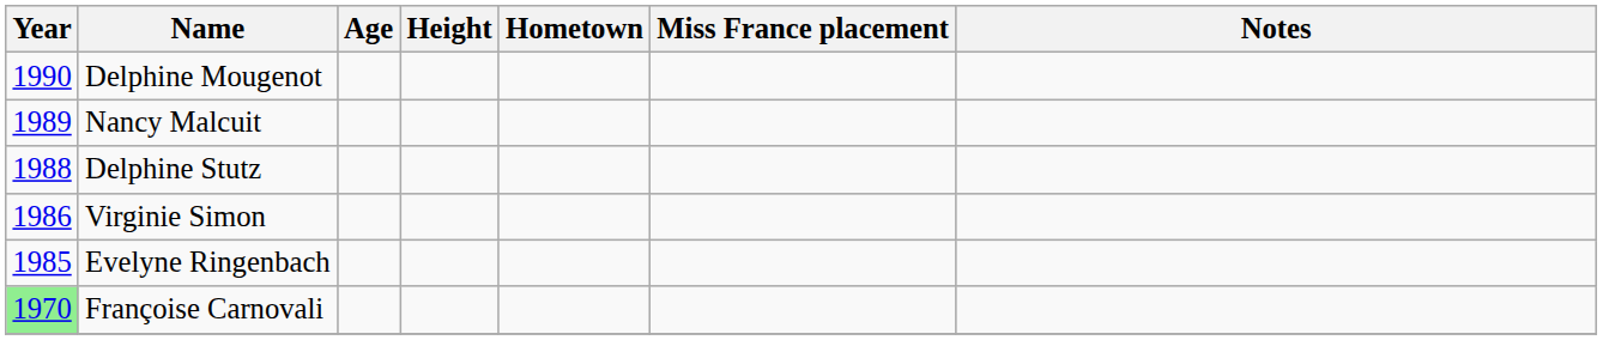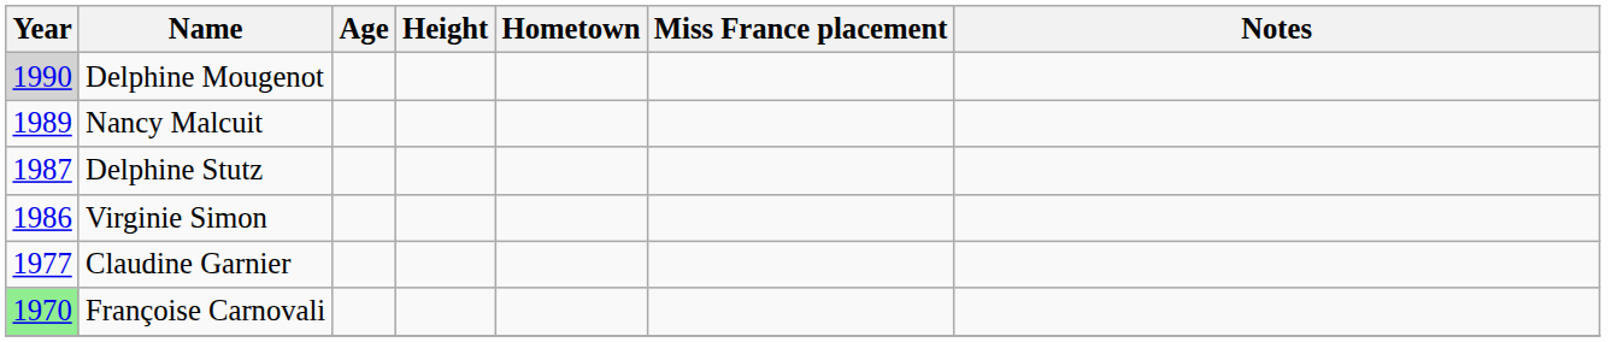Delphine Mougenot | Year: no background -> lightgrey background
Delphine Stutz | Year: 1988 -> 1987
- row: 1985 | Evelyne Ringenbach
+ row: 1977 | Claudine Garnier
